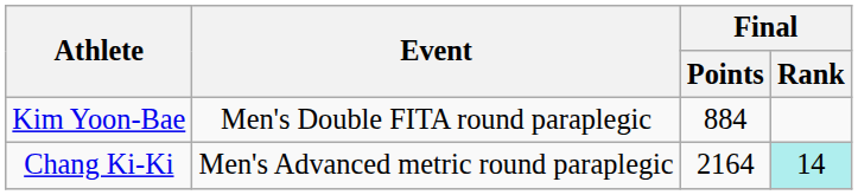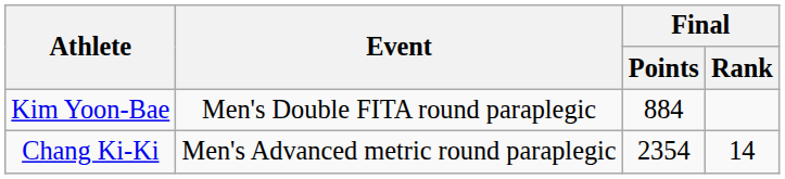Chang Ki-Ki | Final / Points: 2164 -> 2354
Chang Ki-Ki | Final / Rank: paleturquoise background -> no background
